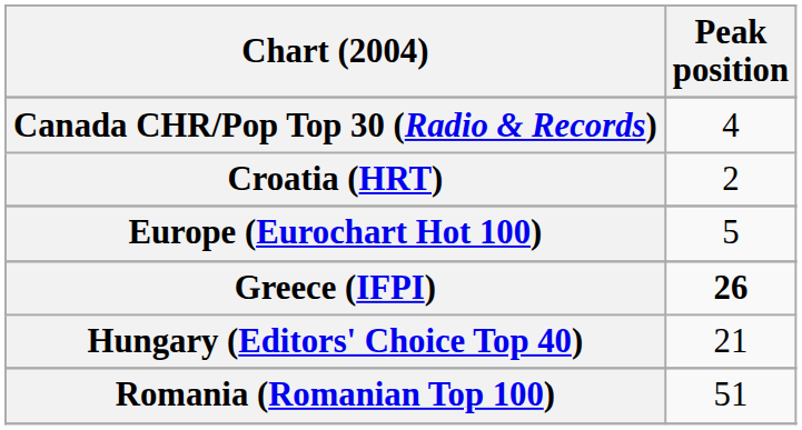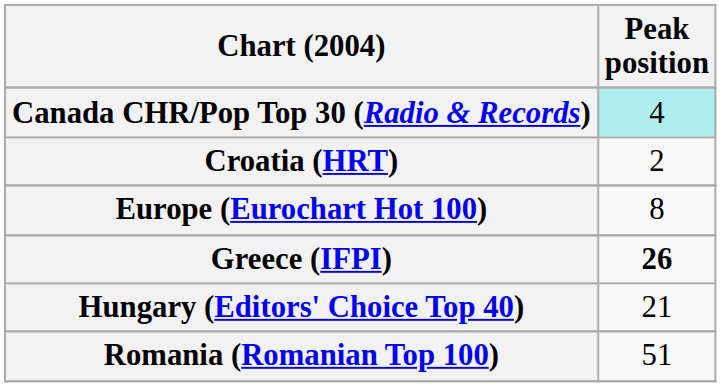Canada CHR/Pop Top 30 (Radio & Records) | Peak position: no background -> paleturquoise background
Europe (Eurochart Hot 100) | Peak position: 5 -> 8
